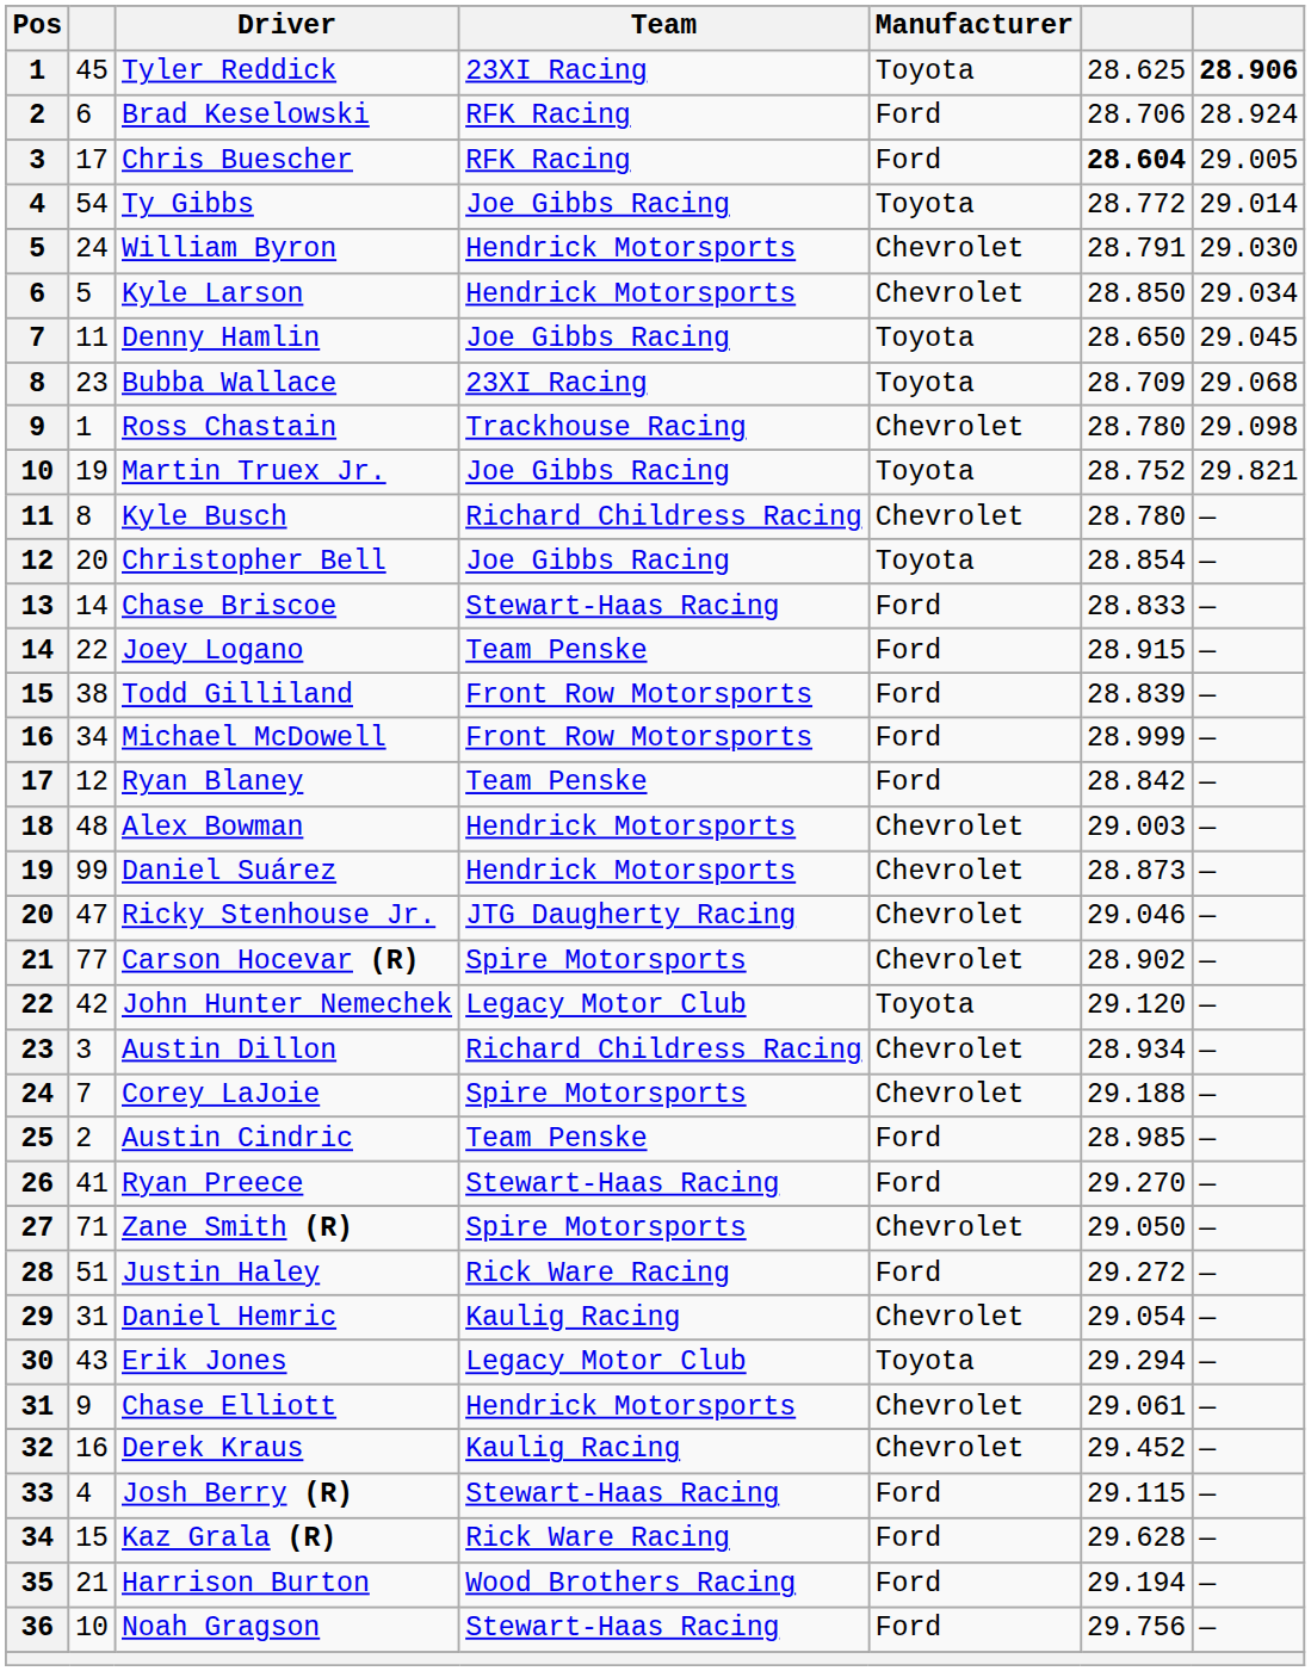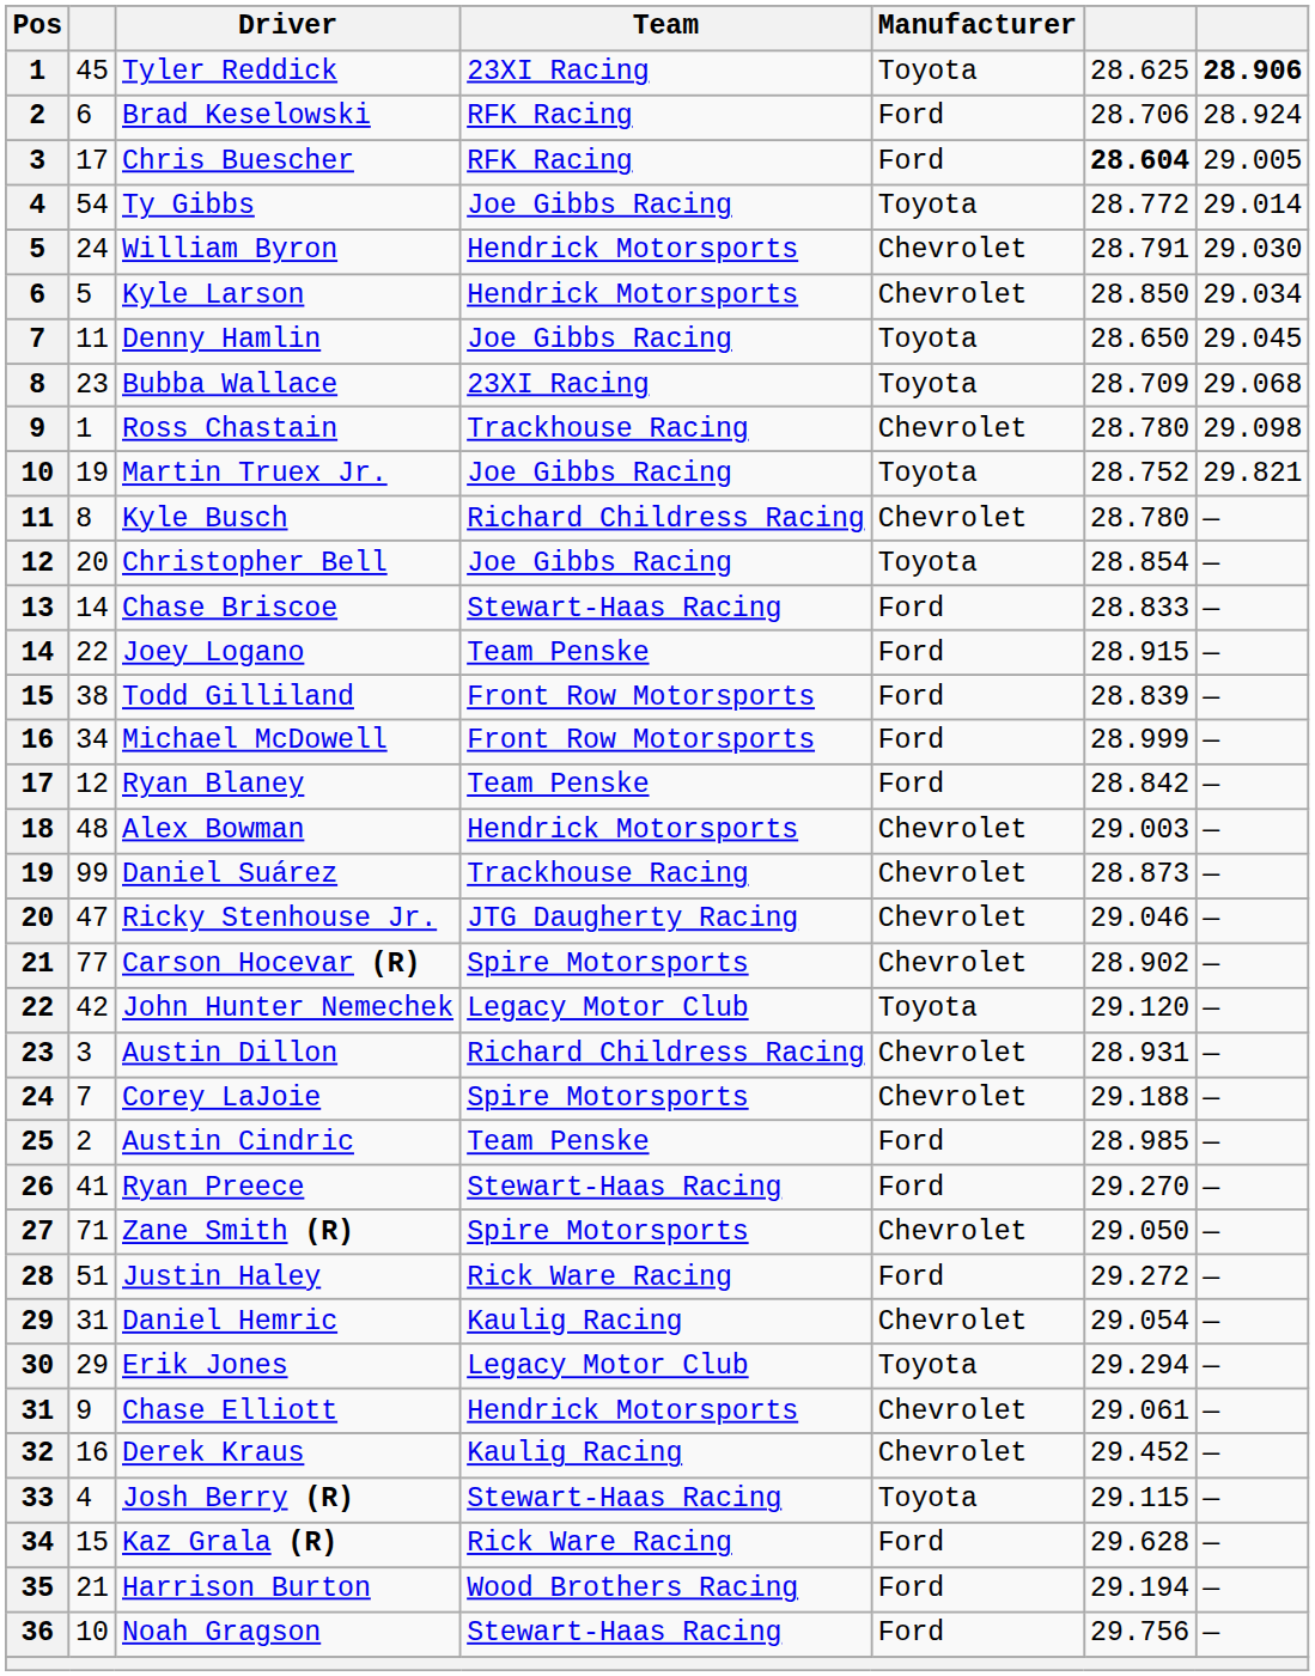Daniel Suárez | Team: Hendrick Motorsports -> Trackhouse Racing
Austin Dillon | column 6: 28.934 -> 28.931
Erik Jones | column 2: 43 -> 29
Josh Berry (R) | Manufacturer: Ford -> Toyota
